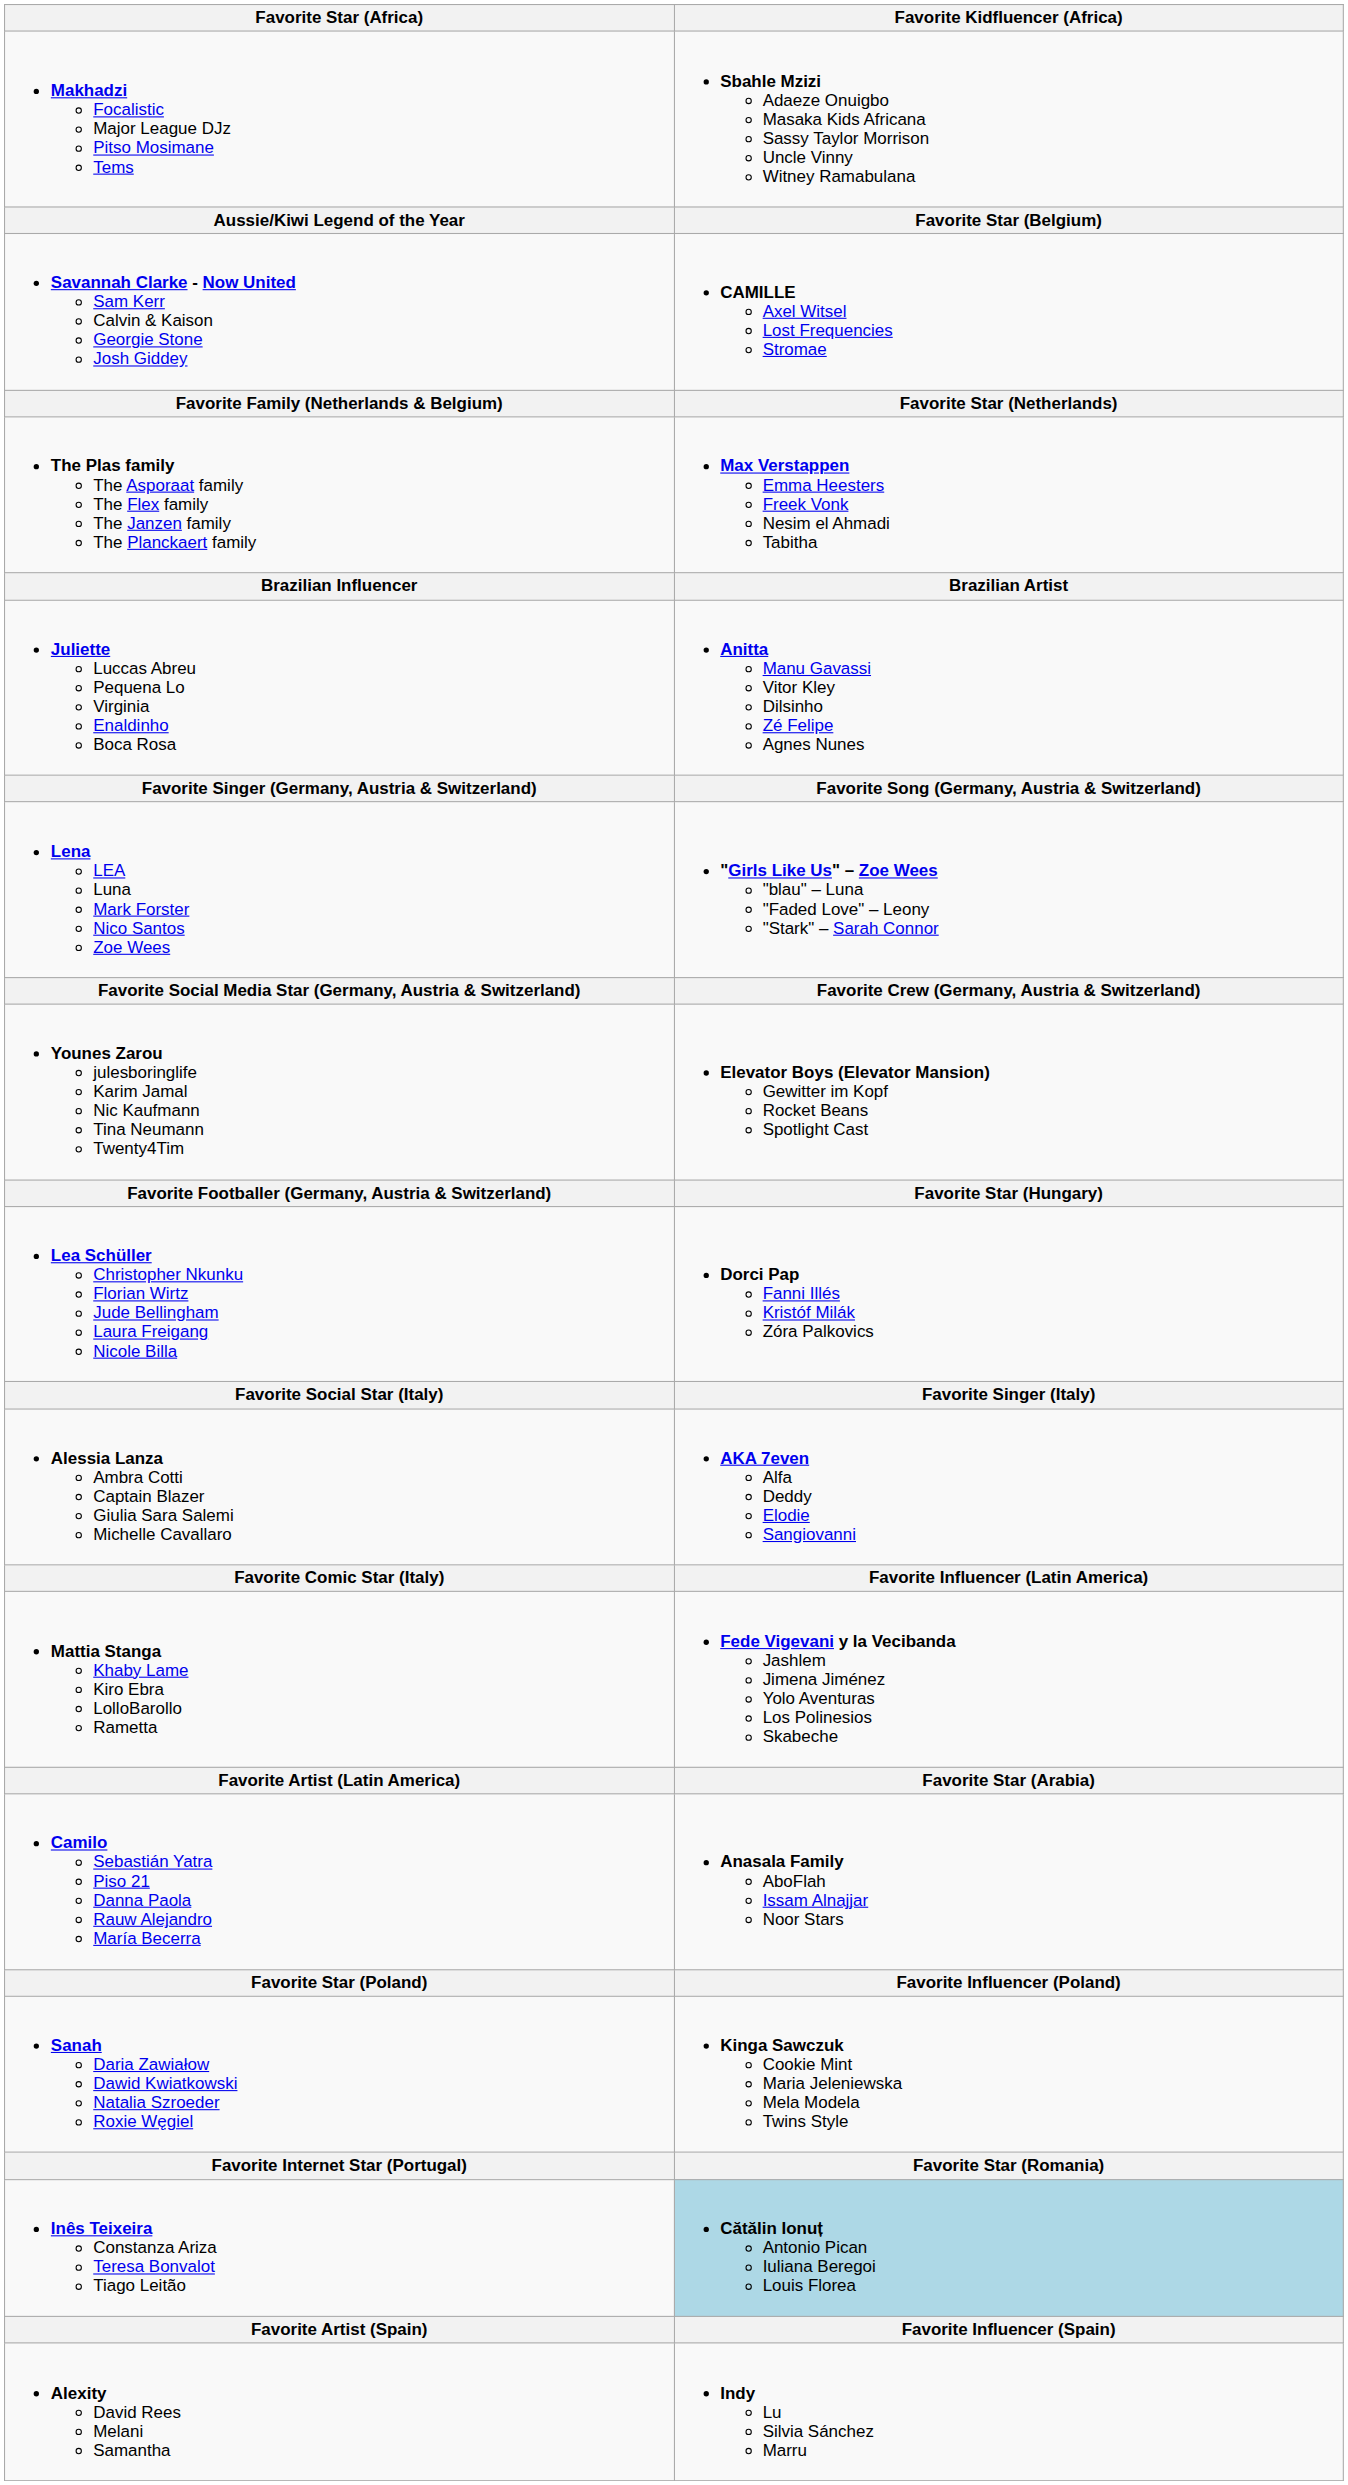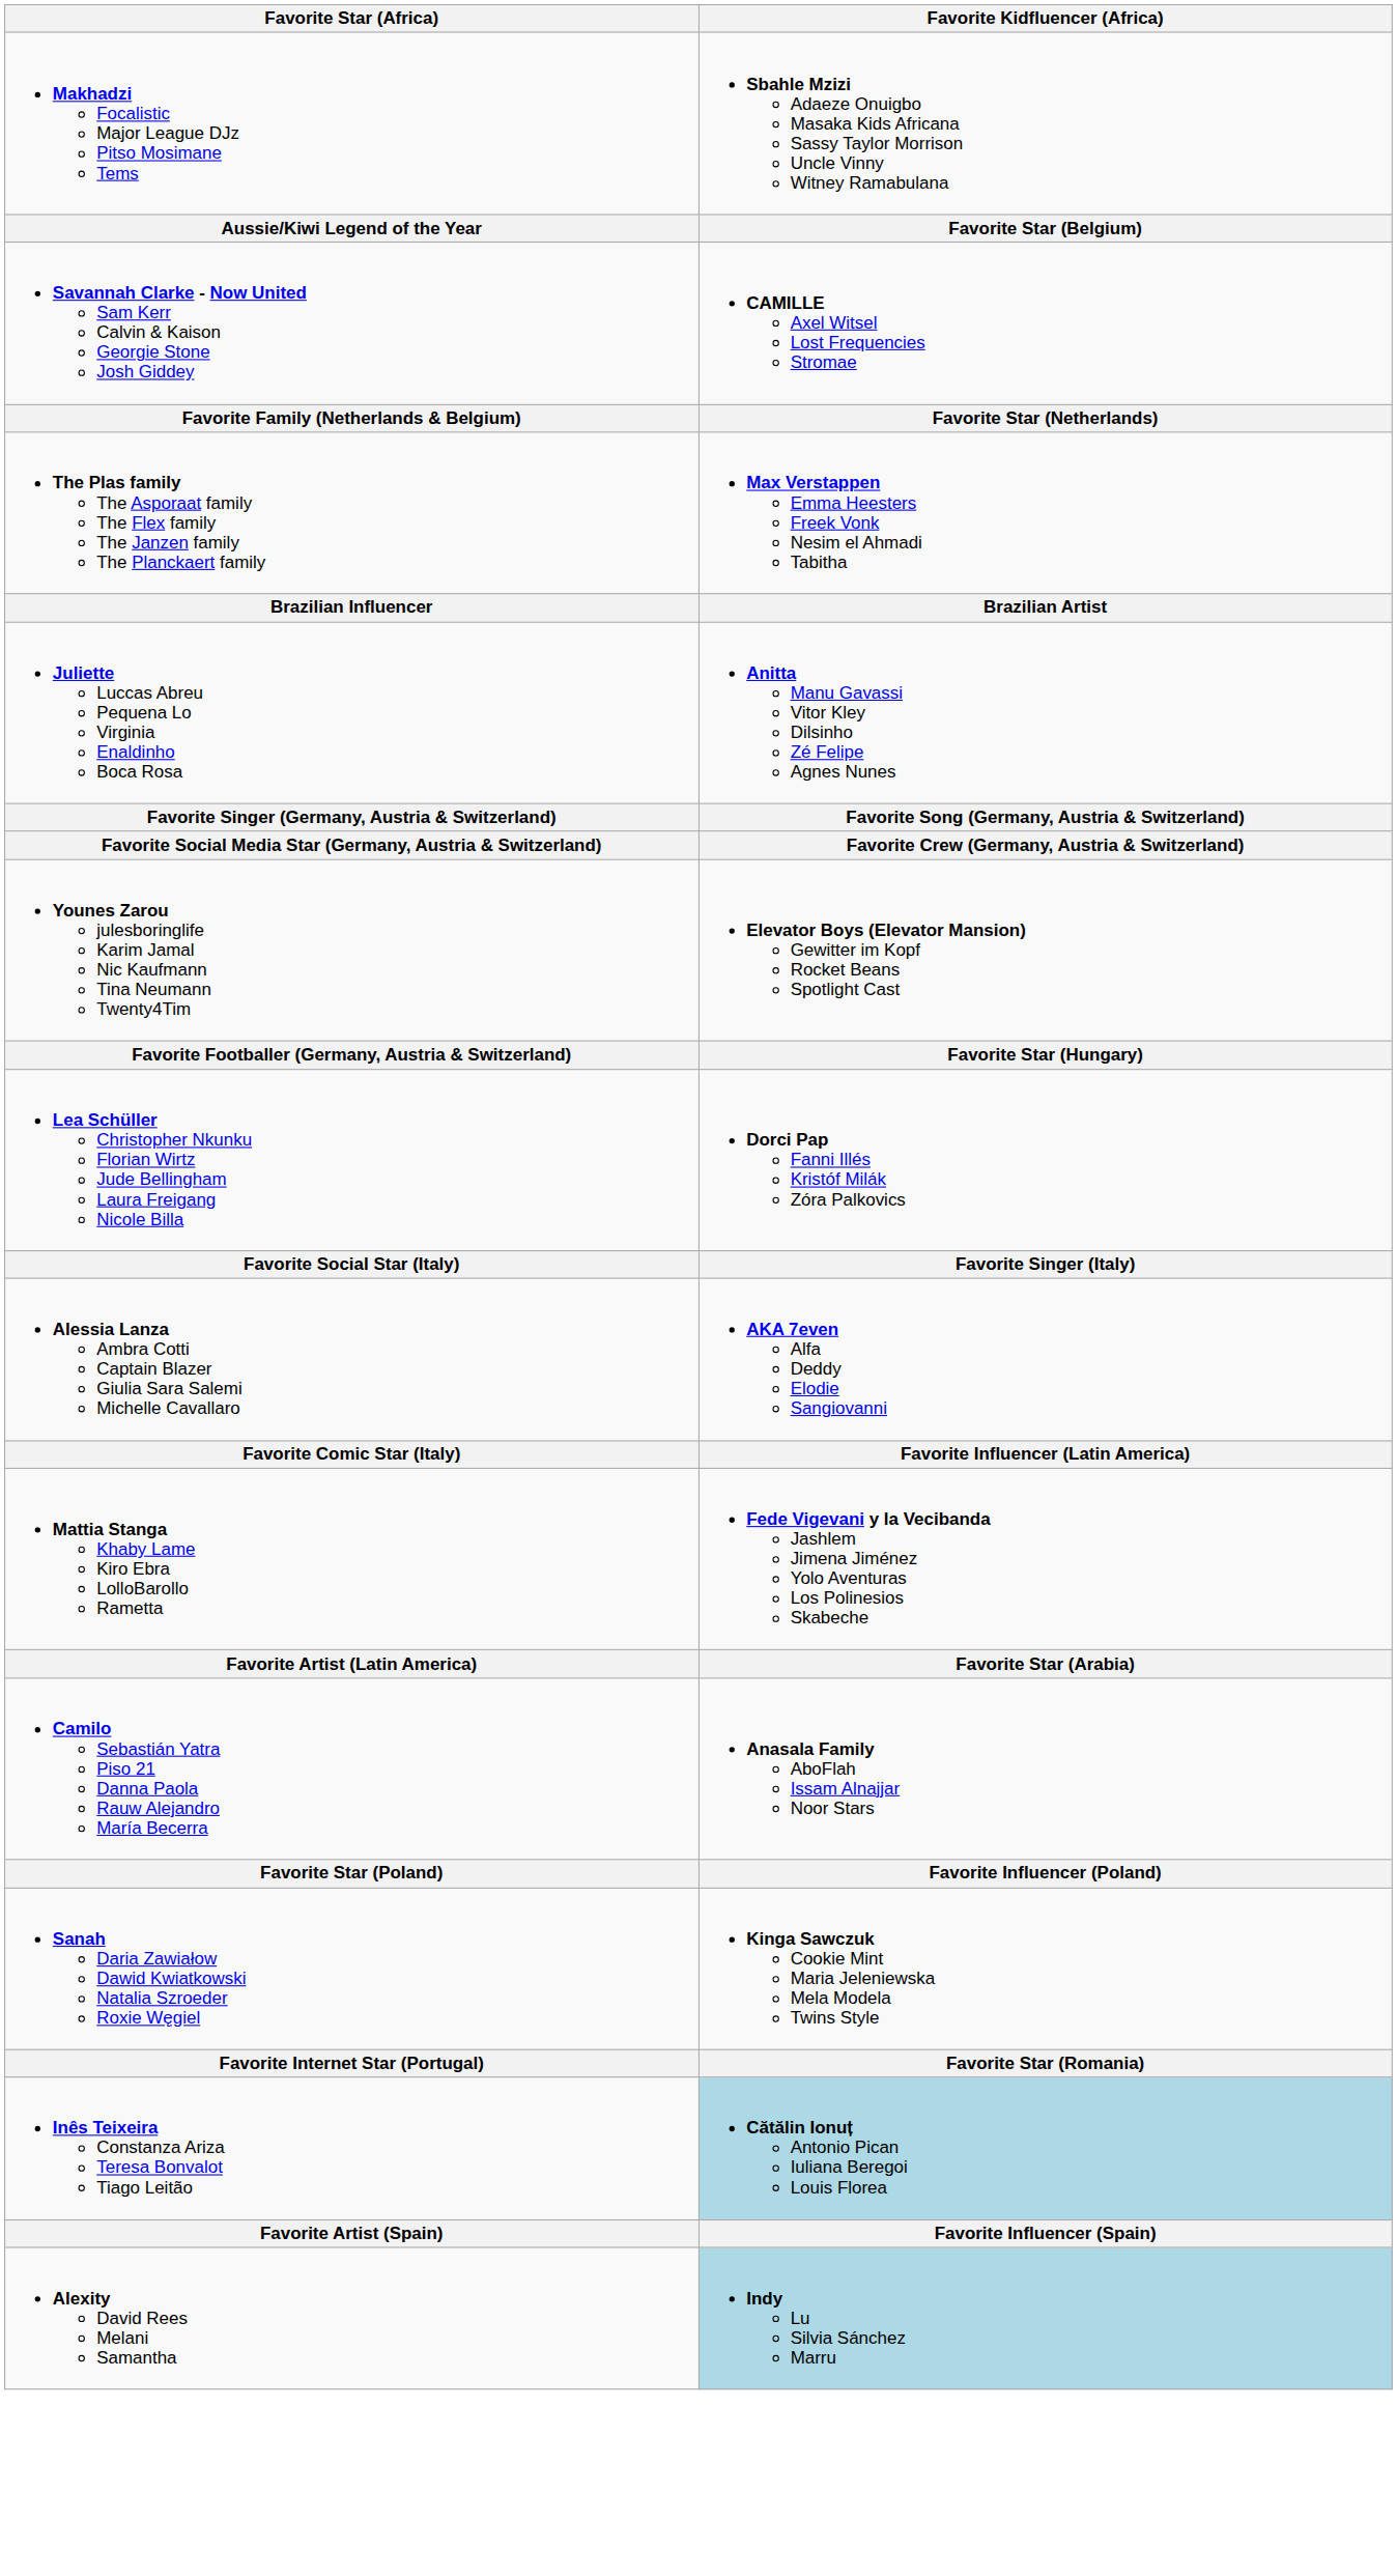- row: Lena LEA Luna Mark Forster Nico Santos Zoe Wees | "Girls Like Us" – Zoe Wees "blau" – Luna "Faded Love" – Leony "Stark" – Sarah Connor
Alexity David Rees Melani Samantha | Favorite Kidfluencer (Africa): no background -> lightblue background
